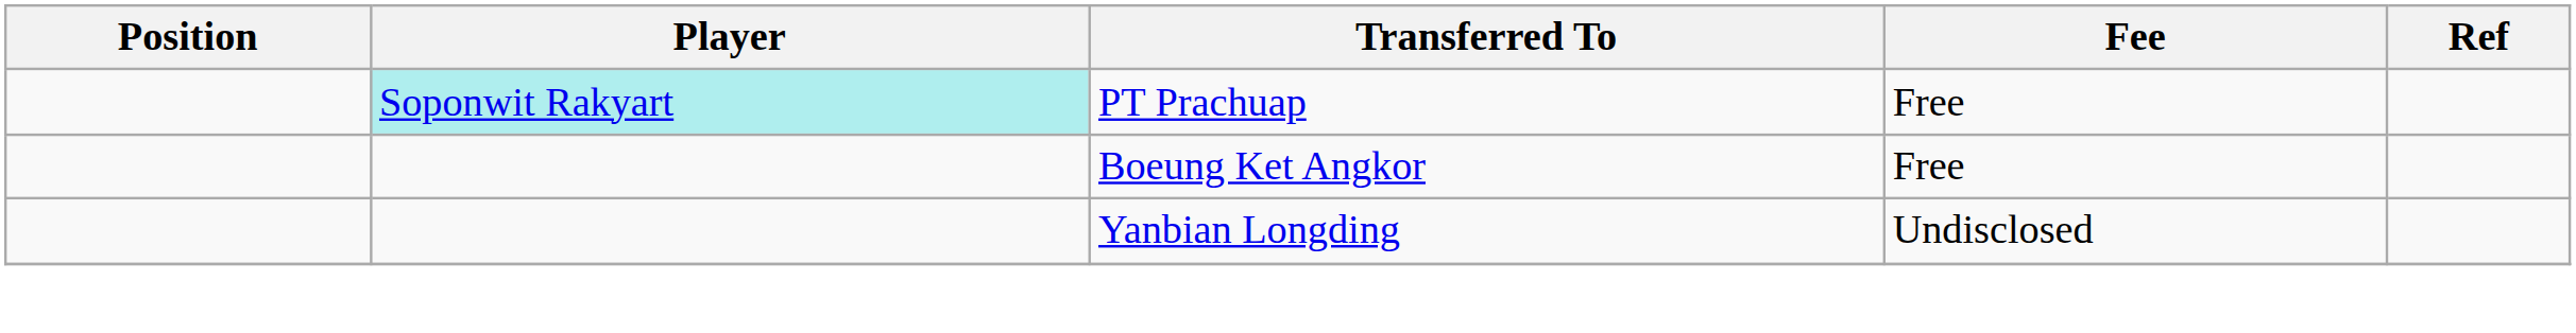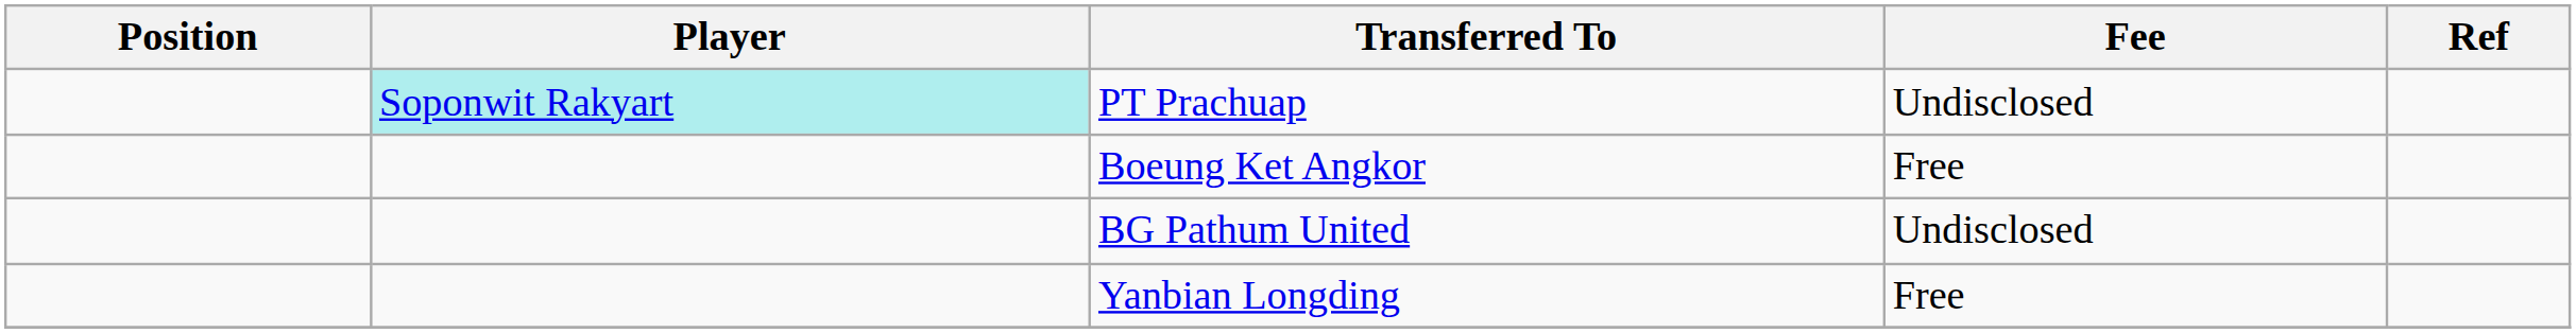PT Prachuap | Fee: Free -> Undisclosed
+ row: BG Pathum United | Undisclosed
Yanbian Longding | Fee: Undisclosed -> Free
